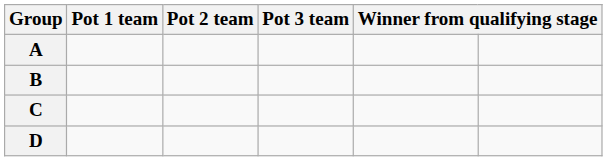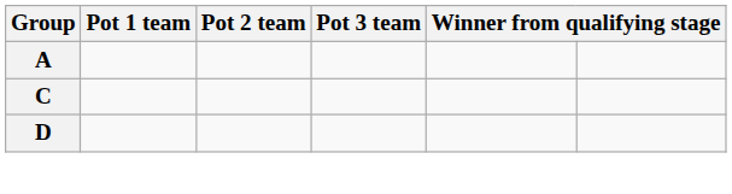- row: B
